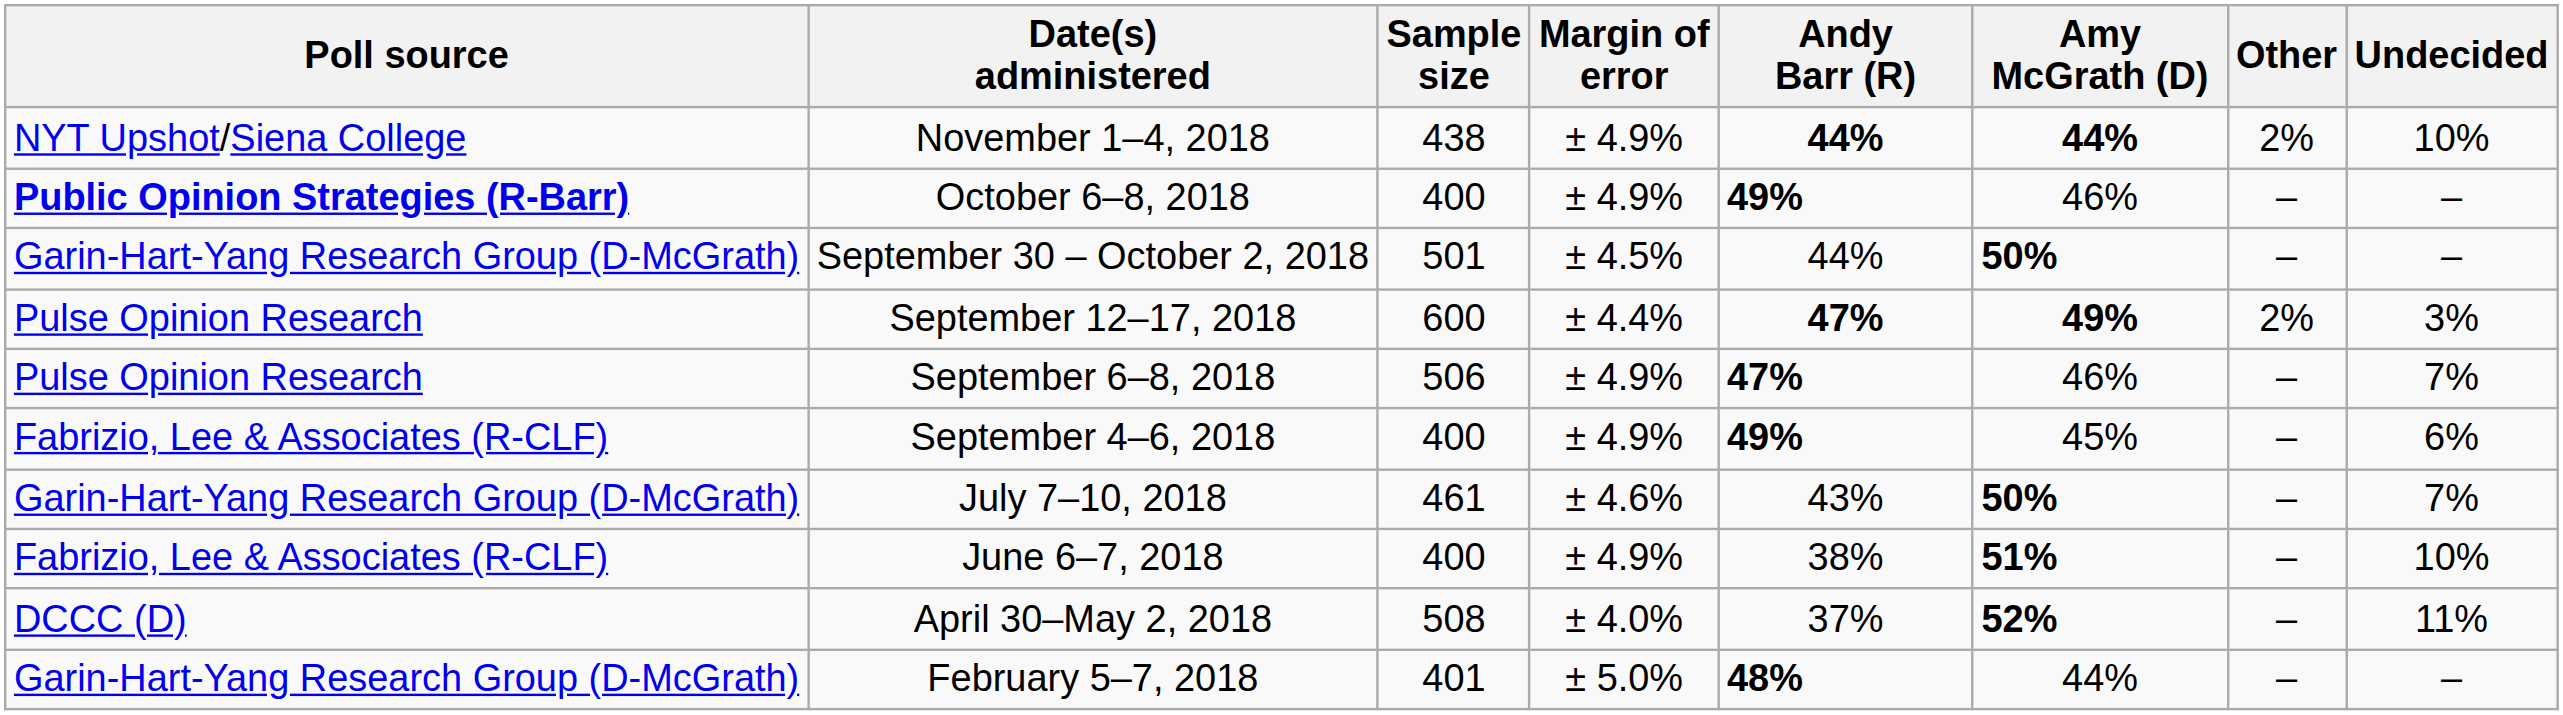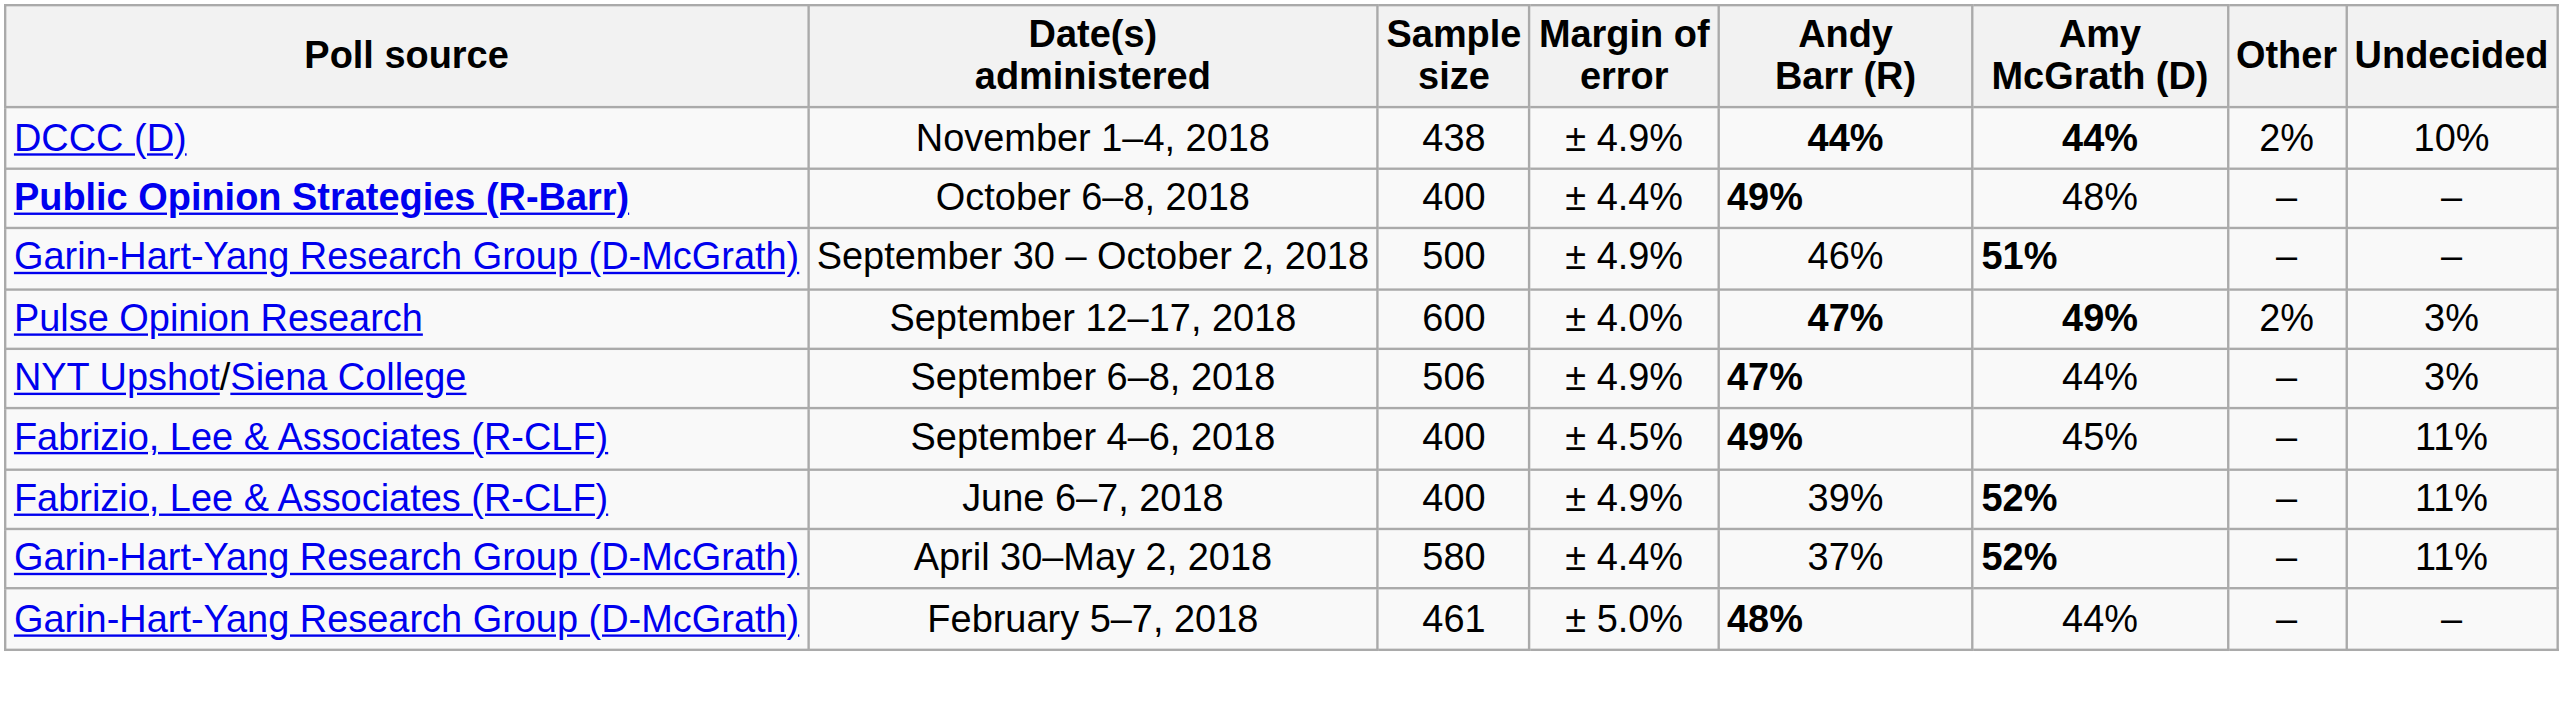November 1–4, 2018 | Poll source: NYT Upshot/Siena College -> DCCC (D)
October 6–8, 2018 | Margin of error: ± 4.9% -> ± 4.4%
October 6–8, 2018 | Amy McGrath (D): 46% -> 48%
September 30 – October 2, 2018 | Sample size: 501 -> 500
September 30 – October 2, 2018 | Margin of error: ± 4.5% -> ± 4.9%
September 30 – October 2, 2018 | Andy Barr (R): 44% -> 46%
September 30 – October 2, 2018 | Amy McGrath (D): 50% -> 51%
September 12–17, 2018 | Margin of error: ± 4.4% -> ± 4.0%
September 6–8, 2018 | Poll source: Pulse Opinion Research -> NYT Upshot/Siena College
September 6–8, 2018 | Amy McGrath (D): 46% -> 44%
September 6–8, 2018 | Undecided: 7% -> 3%
September 4–6, 2018 | Margin of error: ± 4.9% -> ± 4.5%
September 4–6, 2018 | Undecided: 6% -> 11%
- row: Garin-Hart-Yang Research Group (D-McGrath) | July 7–10, 2018 | 461 | ± 4.6% | 43% | 50% | – | 7%
June 6–7, 2018 | Andy Barr (R): 38% -> 39%
June 6–7, 2018 | Amy McGrath (D): 51% -> 52%
June 6–7, 2018 | Undecided: 10% -> 11%
April 30–May 2, 2018 | Poll source: DCCC (D) -> Garin-Hart-Yang Research Group (D-McGrath)
April 30–May 2, 2018 | Sample size: 508 -> 580
April 30–May 2, 2018 | Margin of error: ± 4.0% -> ± 4.4%
February 5–7, 2018 | Sample size: 401 -> 461
